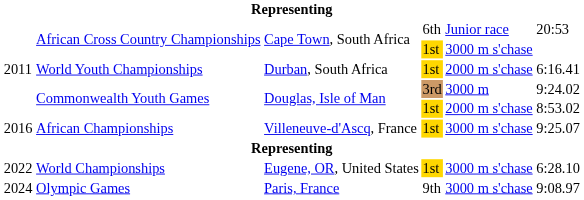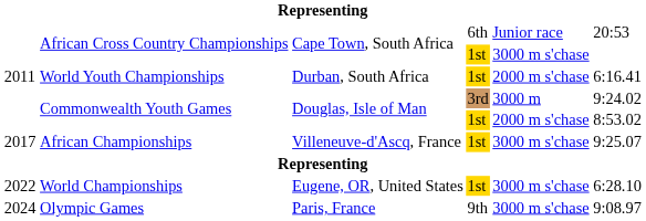African Championships | column 1: 2016 -> 2017
